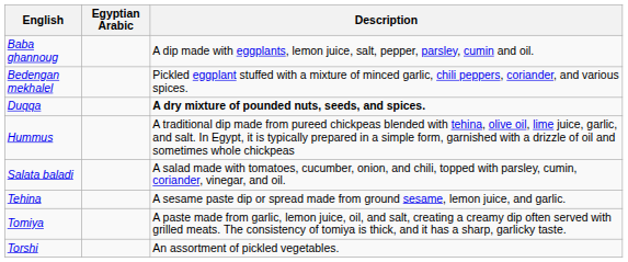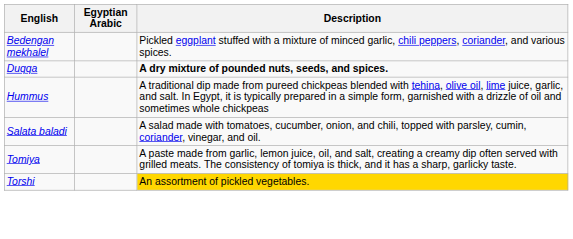- row: Baba ghannoug | A dip made with eggplants, lemon juice, salt, pepper, parsley, cumin and oil.
- row: Tehina | A sesame paste dip or spread made from ground sesame, lemon juice, and garlic.
Torshi | Description: no background -> gold background
